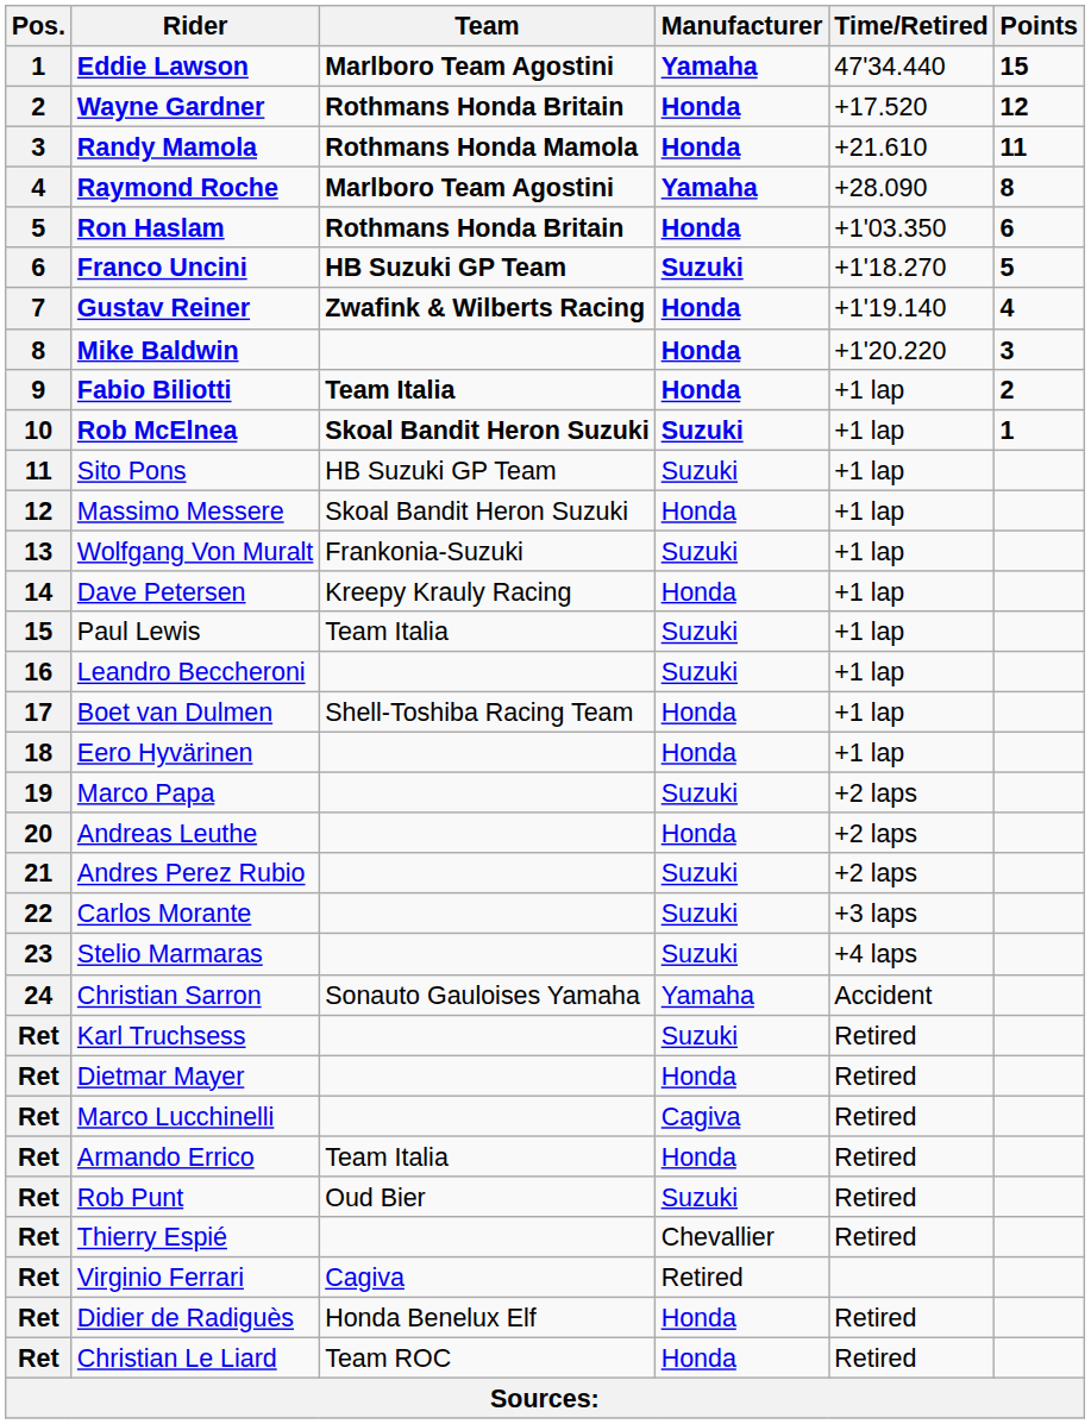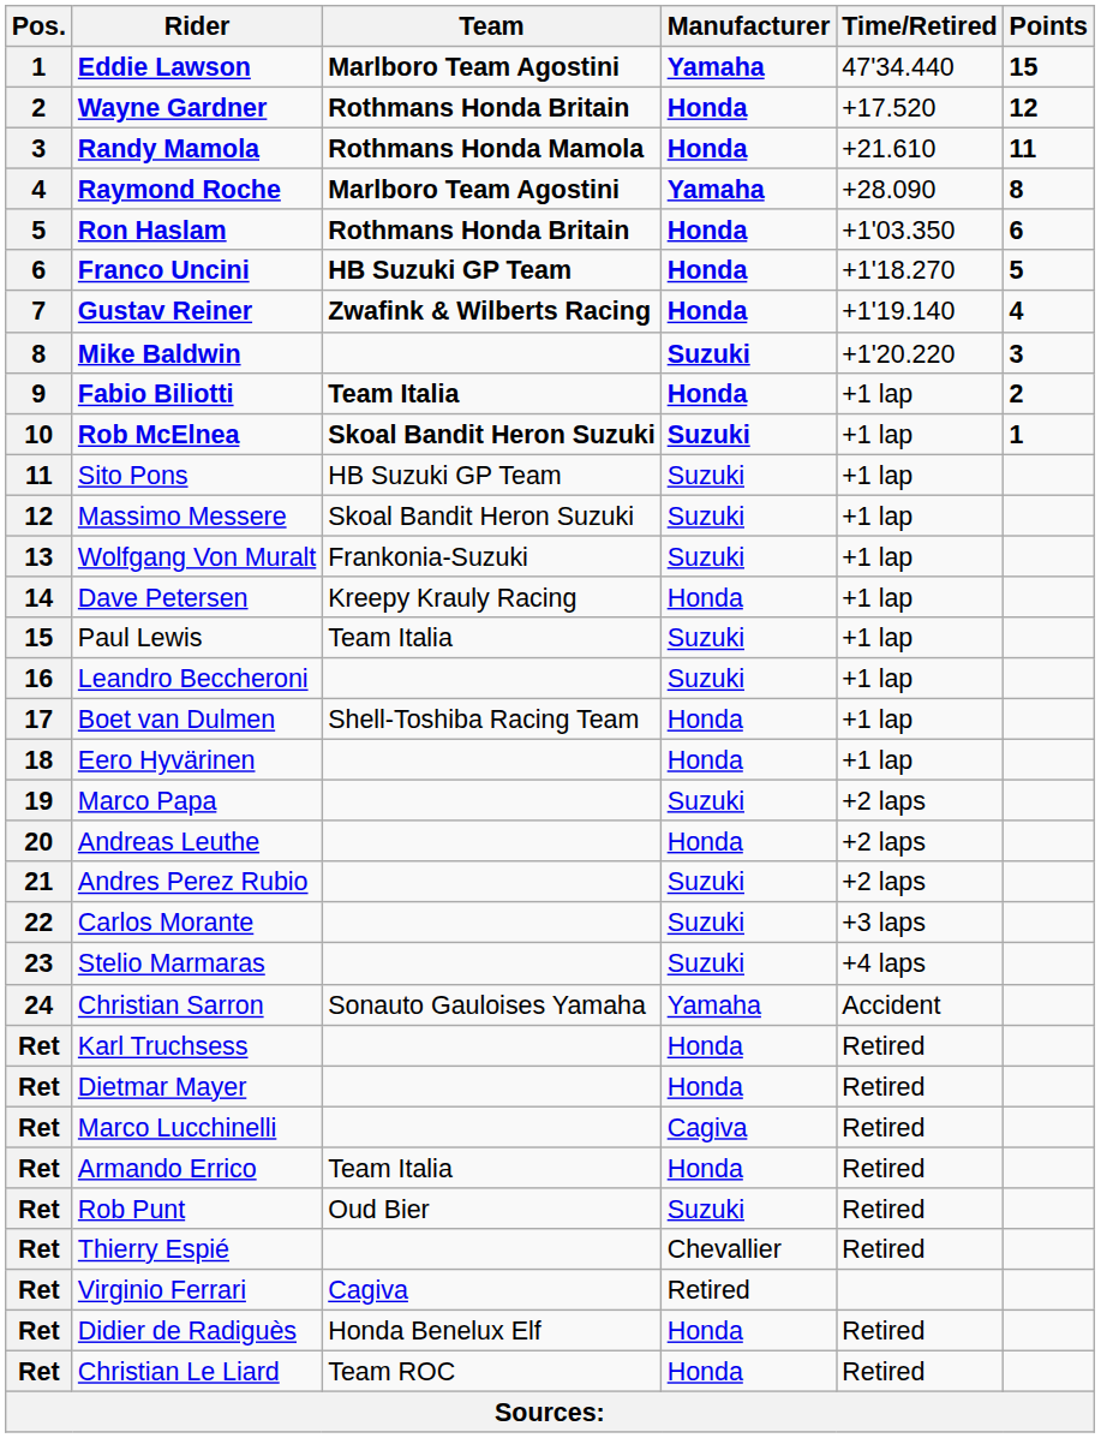Franco Uncini | Manufacturer: Suzuki -> Honda
Mike Baldwin | Manufacturer: Honda -> Suzuki
Massimo Messere | Manufacturer: Honda -> Suzuki
Karl Truchsess | Manufacturer: Suzuki -> Honda
